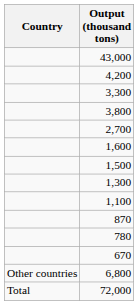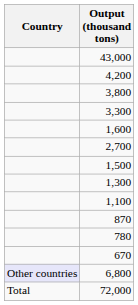rows swapped: 3,800 <-> 3,300
rows swapped: 2,700 <-> 1,600
6,800 | Country: no background -> lavender background
